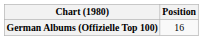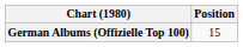German Albums (Offizielle Top 100) | Position: 16 -> 15
